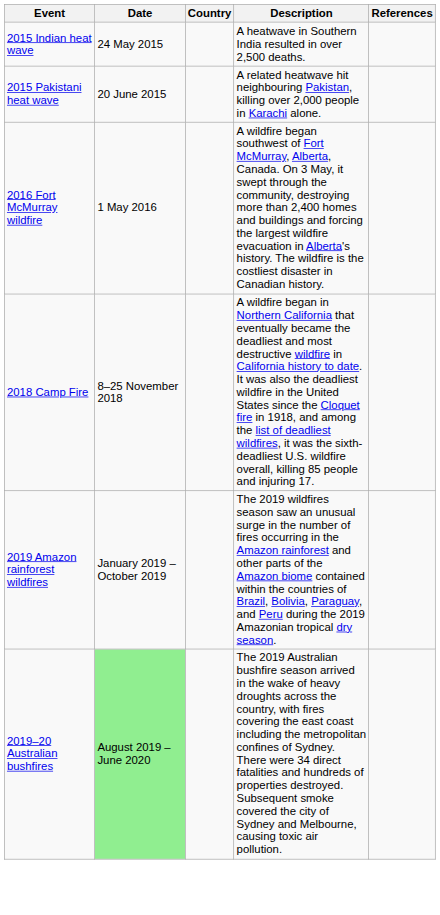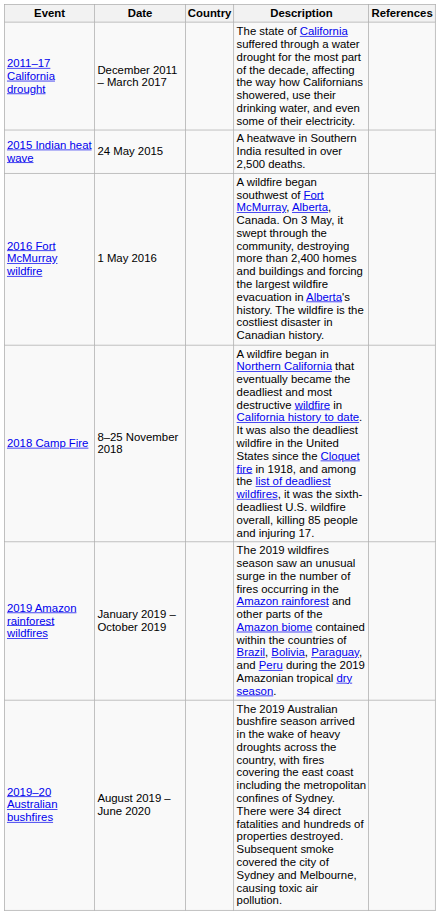+ row: 2011–17 California drought | December 2011 – March 2017 | The state of California suffered through a water drought for the most part of the decade, affecting the way how Californians showered, use their drinking water, and even some of their electricity.
- row: 2015 Pakistani heat wave | 20 June 2015 | A related heatwave hit neighbouring Pakistan, killing over 2,000 people in Karachi alone.
2019–20 Australian bushfires | Date: lightgreen background -> no background
